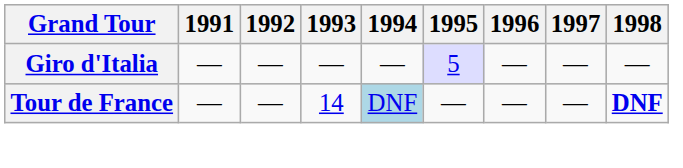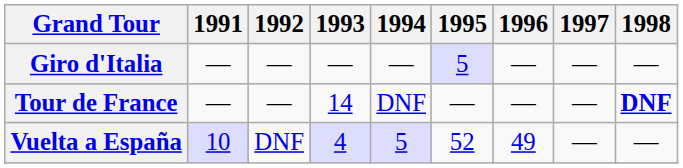Tour de France | 1994: lightblue background -> no background
+ row: Vuelta a España | 10 | DNF | 4 | 5 | 52 | 49 | — | —
